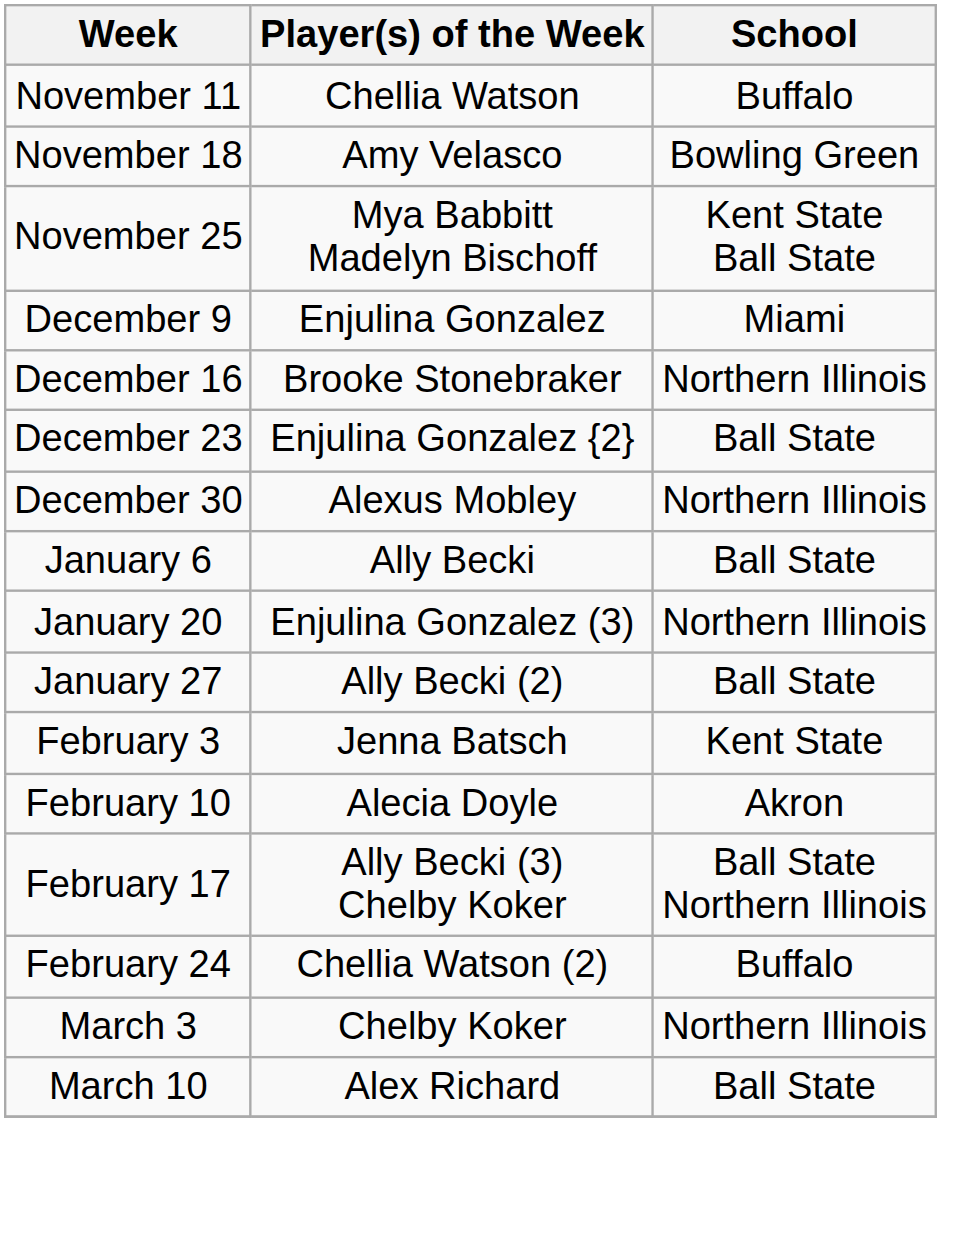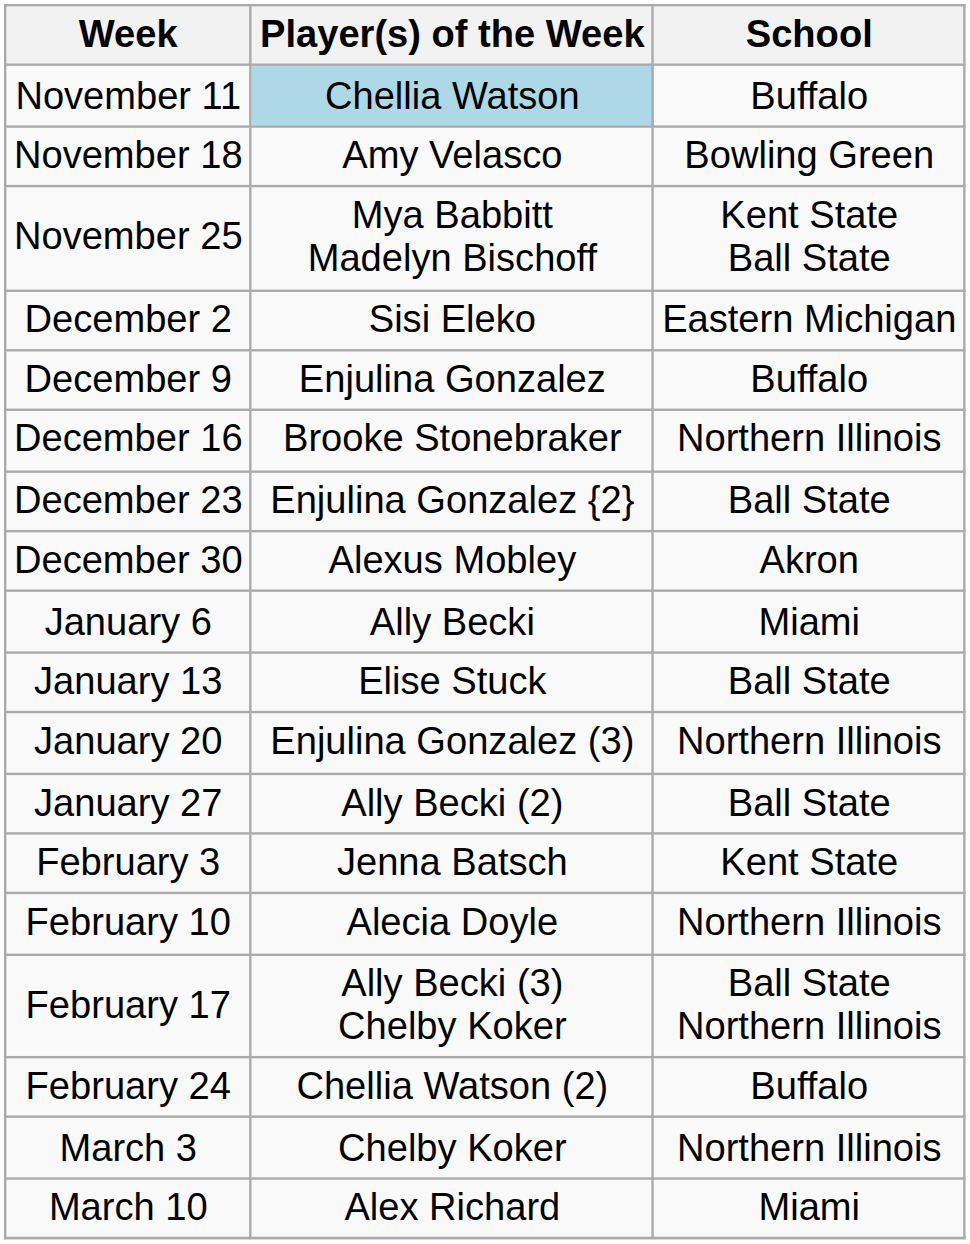November 11 | Player(s) of the Week: no background -> lightblue background
+ row: December 2 | Sisi Eleko | Eastern Michigan
December 9 | School: Miami -> Buffalo
December 30 | School: Northern Illinois -> Akron
January 6 | School: Ball State -> Miami
+ row: January 13 | Elise Stuck | Ball State
February 10 | School: Akron -> Northern Illinois
March 10 | School: Ball State -> Miami
